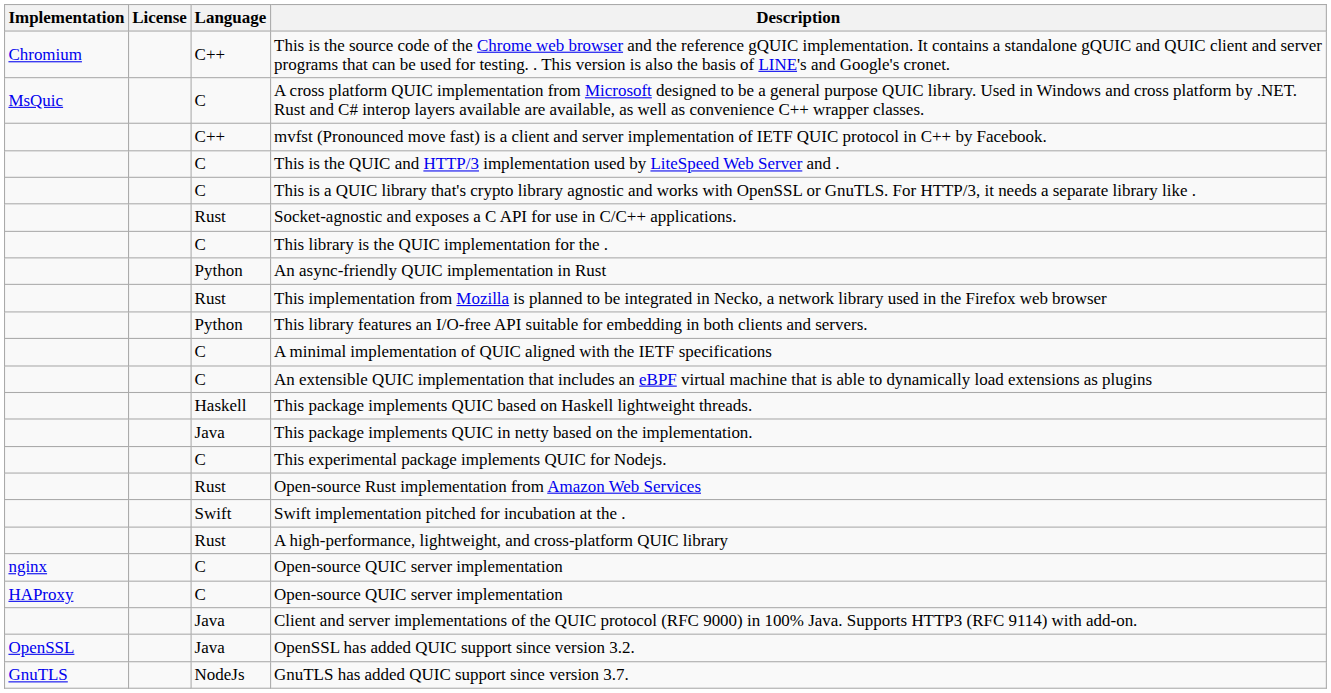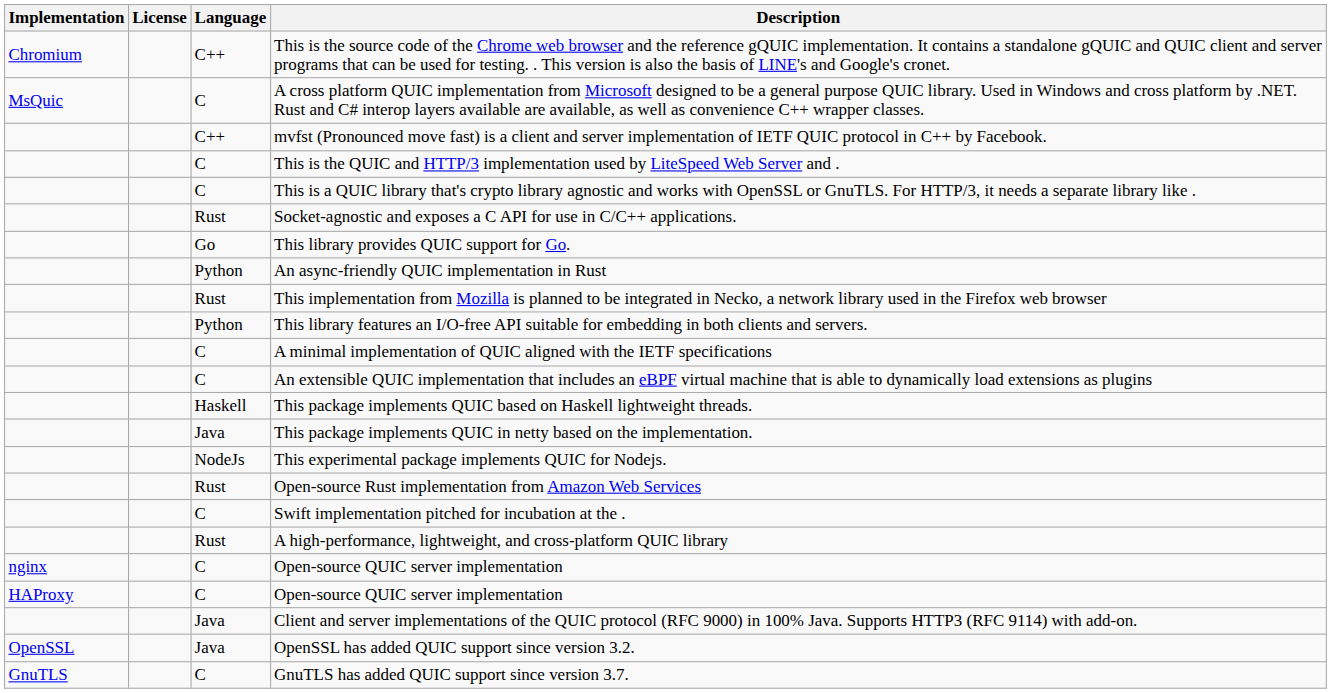- row: C | This library is the QUIC implementation for the .
+ row: Go | This library provides QUIC support for Go.
This experimental package implements QUIC for Nodejs. | Language: C -> NodeJs
Swift implementation pitched for incubation at the . | Language: Swift -> C
GnuTLS has added QUIC support since version 3.7. | Language: NodeJs -> C
